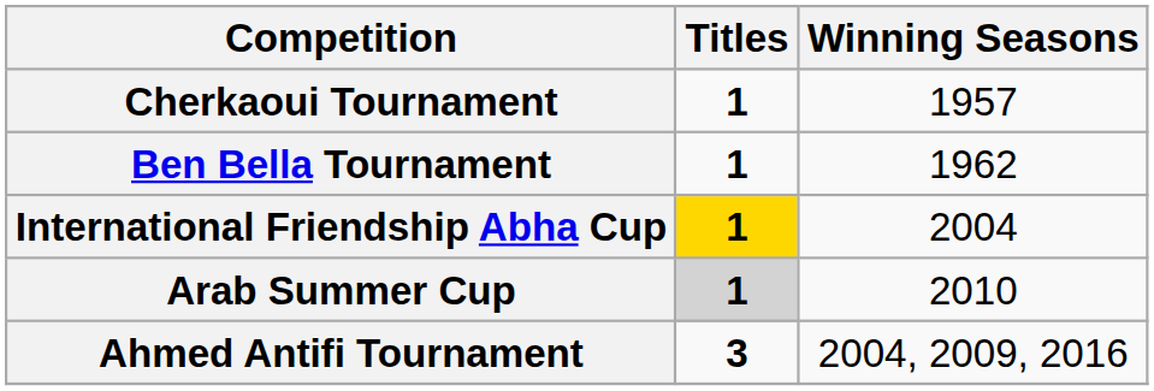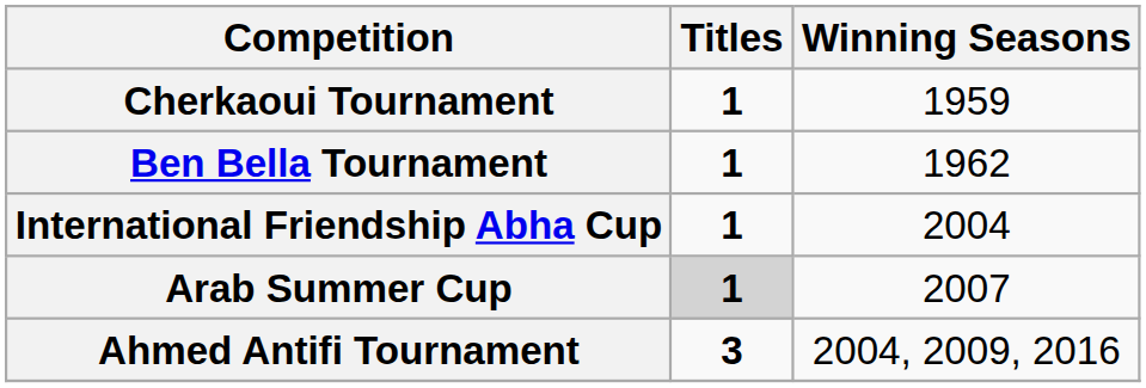Cherkaoui Tournament | Winning Seasons: 1957 -> 1959
International Friendship Abha Cup | Titles: gold background -> no background
Arab Summer Cup | Winning Seasons: 2010 -> 2007
